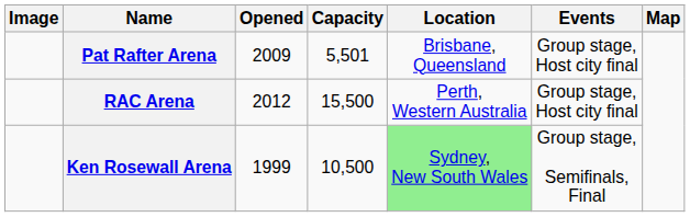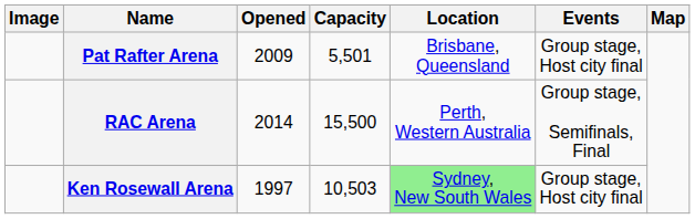RAC Arena | Opened: 2012 -> 2014
RAC Arena | Events: Group stage, Host city final -> Group stage, Semifinals, Final
Ken Rosewall Arena | Opened: 1999 -> 1997
Ken Rosewall Arena | Capacity: 10,500 -> 10,503
Ken Rosewall Arena | Events: Group stage, Semifinals, Final -> Group stage, Host city final
